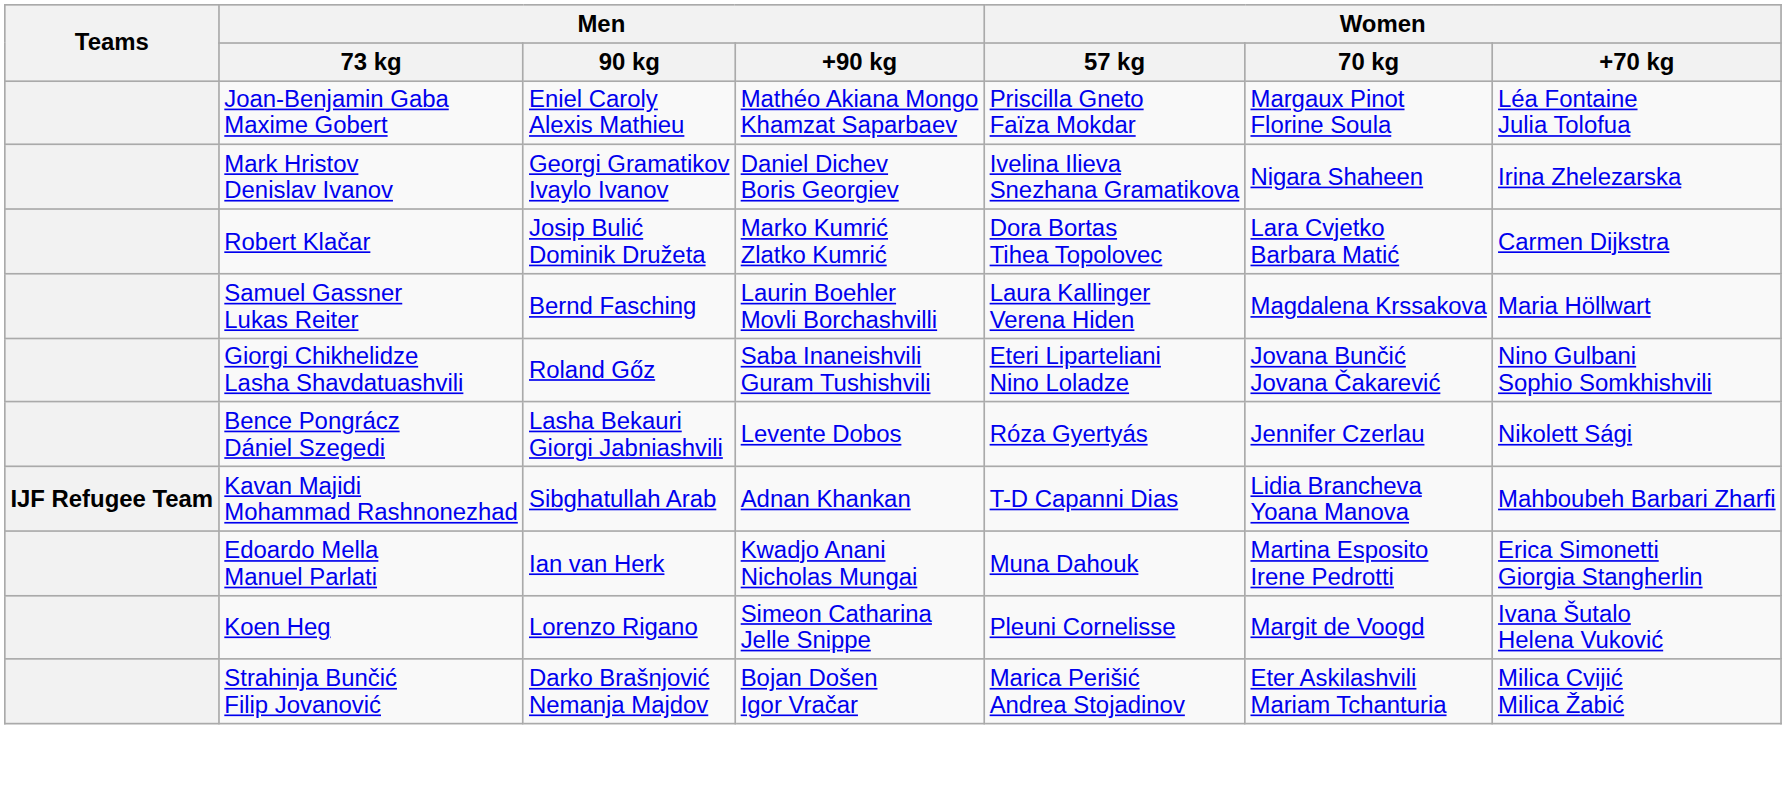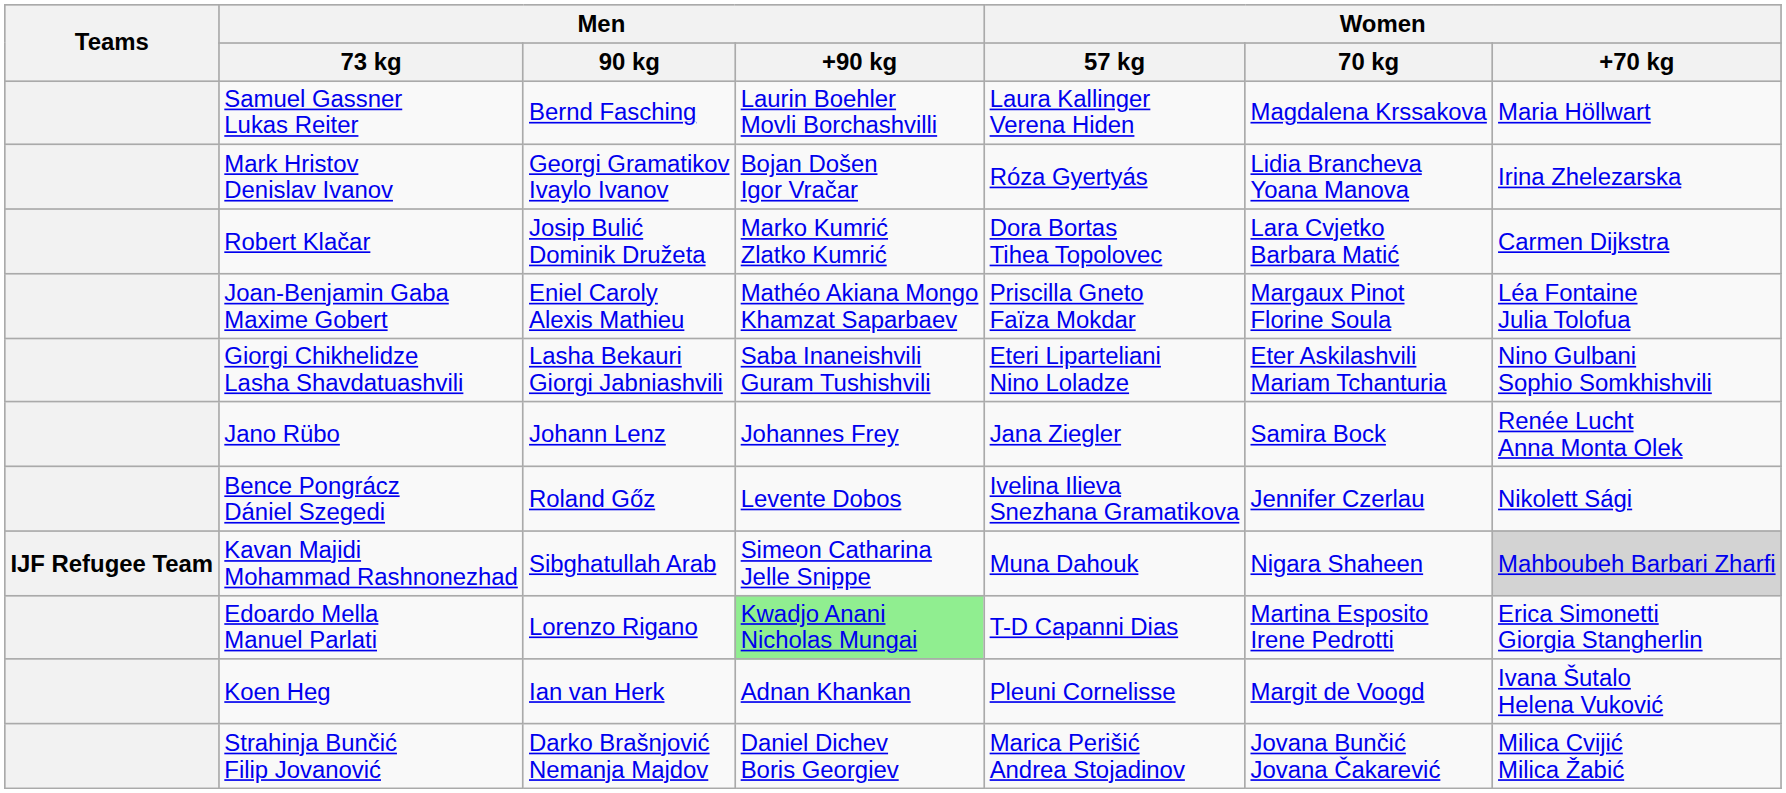rows swapped: Samuel Gassner Lukas Reiter <-> Joan-Benjamin Gaba Maxime Gobert
Mark Hristov Denislav Ivanov | Men / +90 kg: Daniel Dichev Boris Georgiev -> Bojan Došen Igor Vračar
Mark Hristov Denislav Ivanov | Women / 57 kg: Ivelina Ilieva Snezhana Gramatikova -> Róza Gyertyás
Mark Hristov Denislav Ivanov | Women / 70 kg: Nigara Shaheen -> Lidia Brancheva Yoana Manova
Giorgi Chikhelidze Lasha Shavdatuashvili | Men / 90 kg: Roland Gőz -> Lasha Bekauri Giorgi Jabniashvili
Giorgi Chikhelidze Lasha Shavdatuashvili | Women / 70 kg: Jovana Bunčić Jovana Čakarević -> Eter Askilashvili Mariam Tchanturia
+ row: Jano Rübo | Johann Lenz | Johannes Frey | Jana Ziegler | Samira Bock | Renée Lucht Anna Monta Olek
Bence Pongrácz Dániel Szegedi | Men / 90 kg: Lasha Bekauri Giorgi Jabniashvili -> Roland Gőz
Bence Pongrácz Dániel Szegedi | Women / 57 kg: Róza Gyertyás -> Ivelina Ilieva Snezhana Gramatikova
Kavan Majidi Mohammad Rashnonezhad | Men / +90 kg: Adnan Khankan -> Simeon Catharina Jelle Snippe
Kavan Majidi Mohammad Rashnonezhad | Women / 57 kg: T-D Capanni Dias -> Muna Dahouk
Kavan Majidi Mohammad Rashnonezhad | Women / 70 kg: Lidia Brancheva Yoana Manova -> Nigara Shaheen
Kavan Majidi Mohammad Rashnonezhad | Women / +70 kg: no background -> lightgrey background
Edoardo Mella Manuel Parlati | Men / 90 kg: Ian van Herk -> Lorenzo Rigano
Edoardo Mella Manuel Parlati | Men / +90 kg: no background -> lightgreen background
Edoardo Mella Manuel Parlati | Women / 57 kg: Muna Dahouk -> T-D Capanni Dias
Koen Heg | Men / 90 kg: Lorenzo Rigano -> Ian van Herk
Koen Heg | Men / +90 kg: Simeon Catharina Jelle Snippe -> Adnan Khankan
Strahinja Bunčić Filip Jovanović | Men / +90 kg: Bojan Došen Igor Vračar -> Daniel Dichev Boris Georgiev
Strahinja Bunčić Filip Jovanović | Women / 70 kg: Eter Askilashvili Mariam Tchanturia -> Jovana Bunčić Jovana Čakarević
